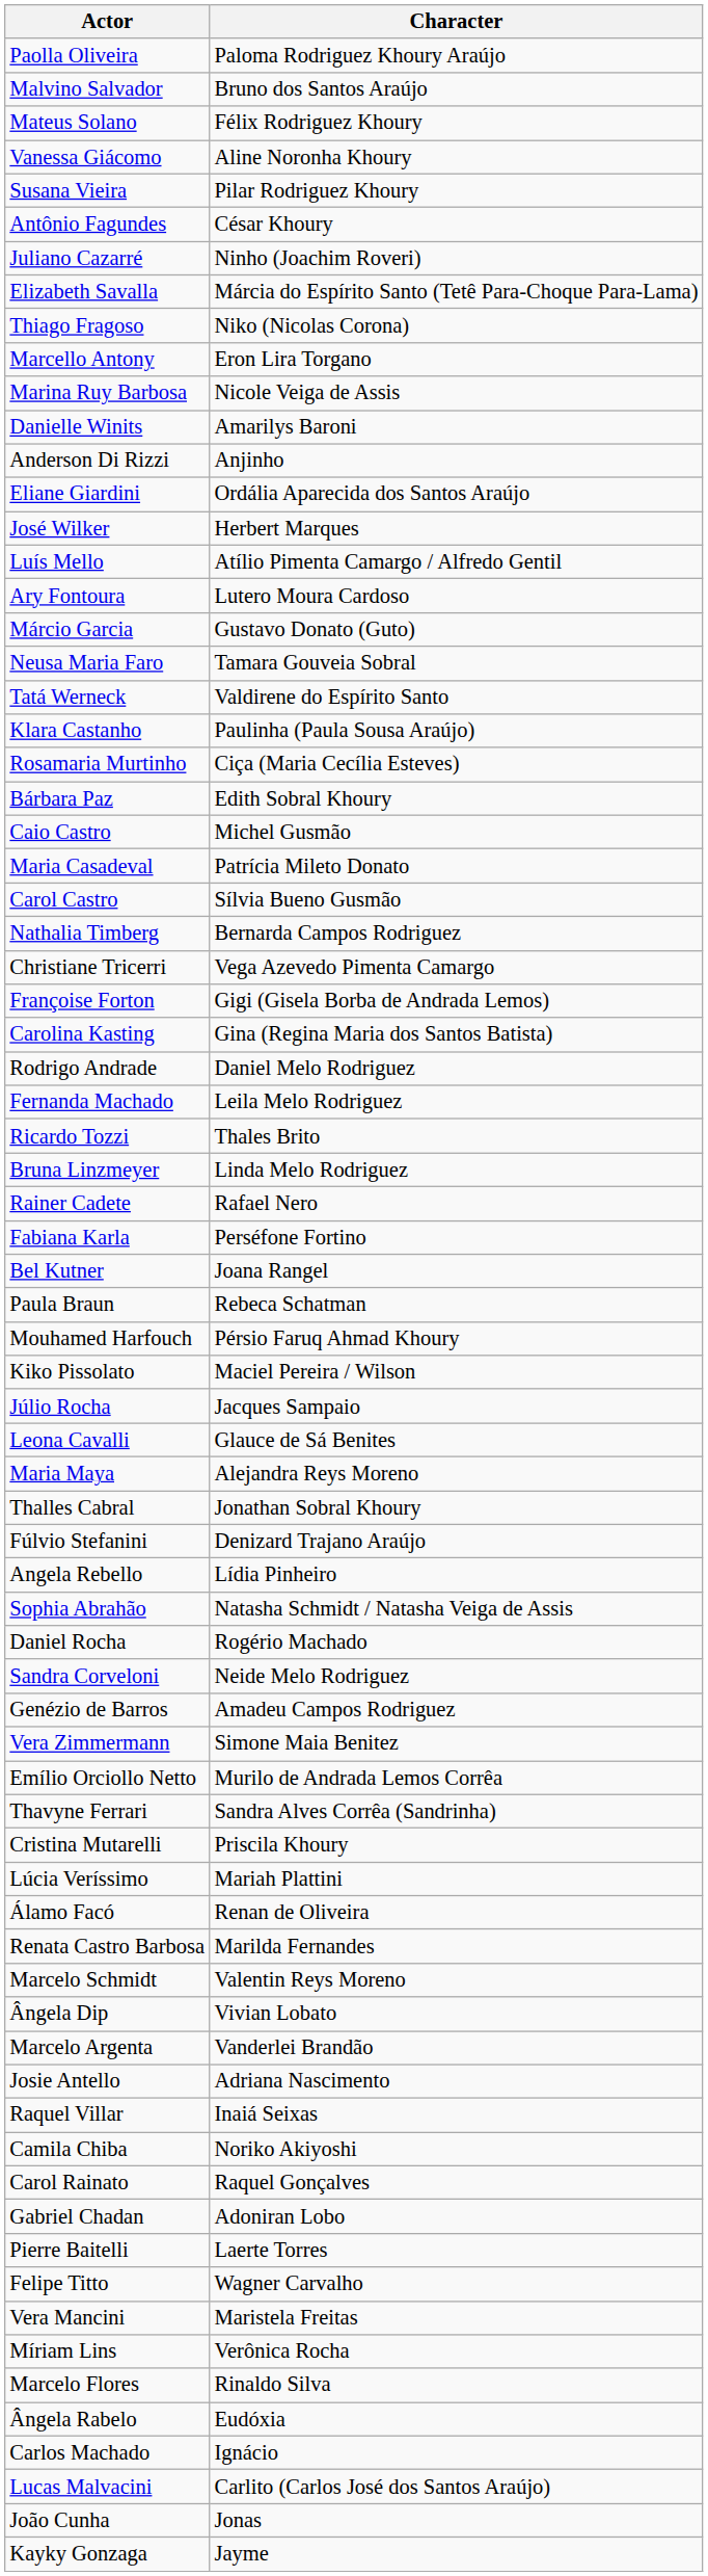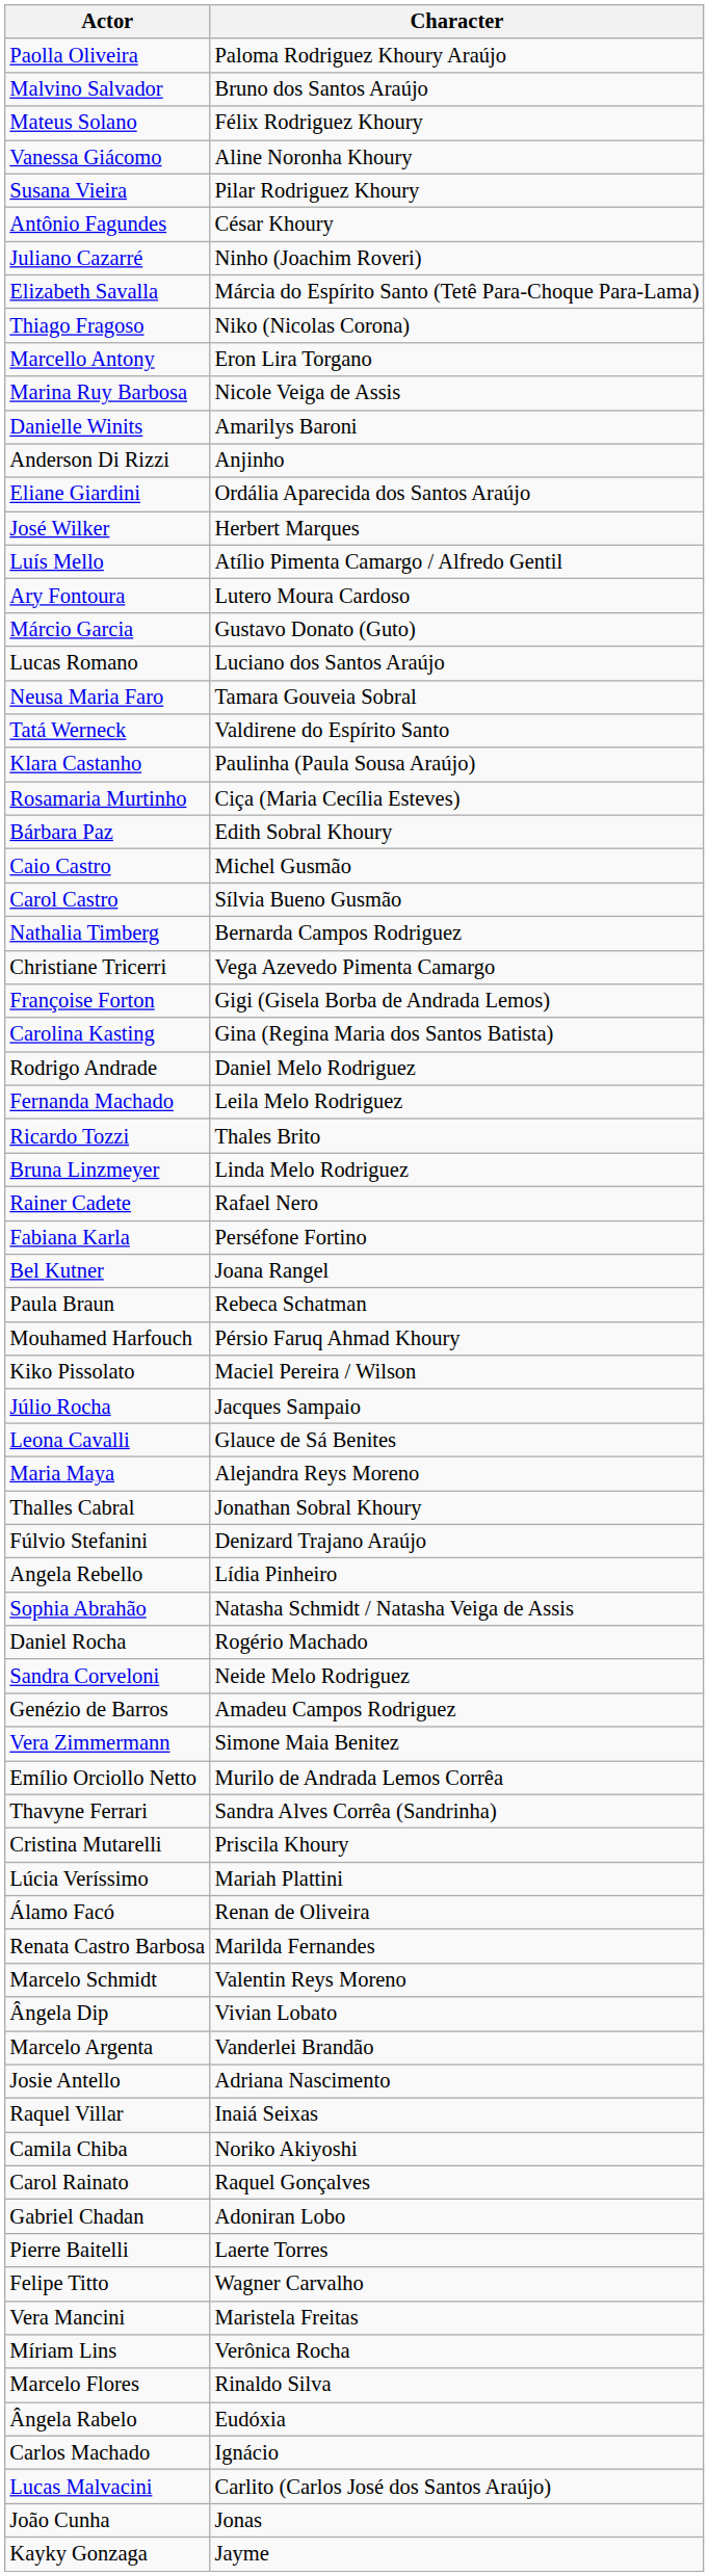+ row: Lucas Romano | Luciano dos Santos Araújo
- row: Maria Casadeval | Patrícia Mileto Donato
